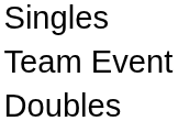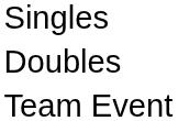rows swapped: Doubles <-> Team Event
